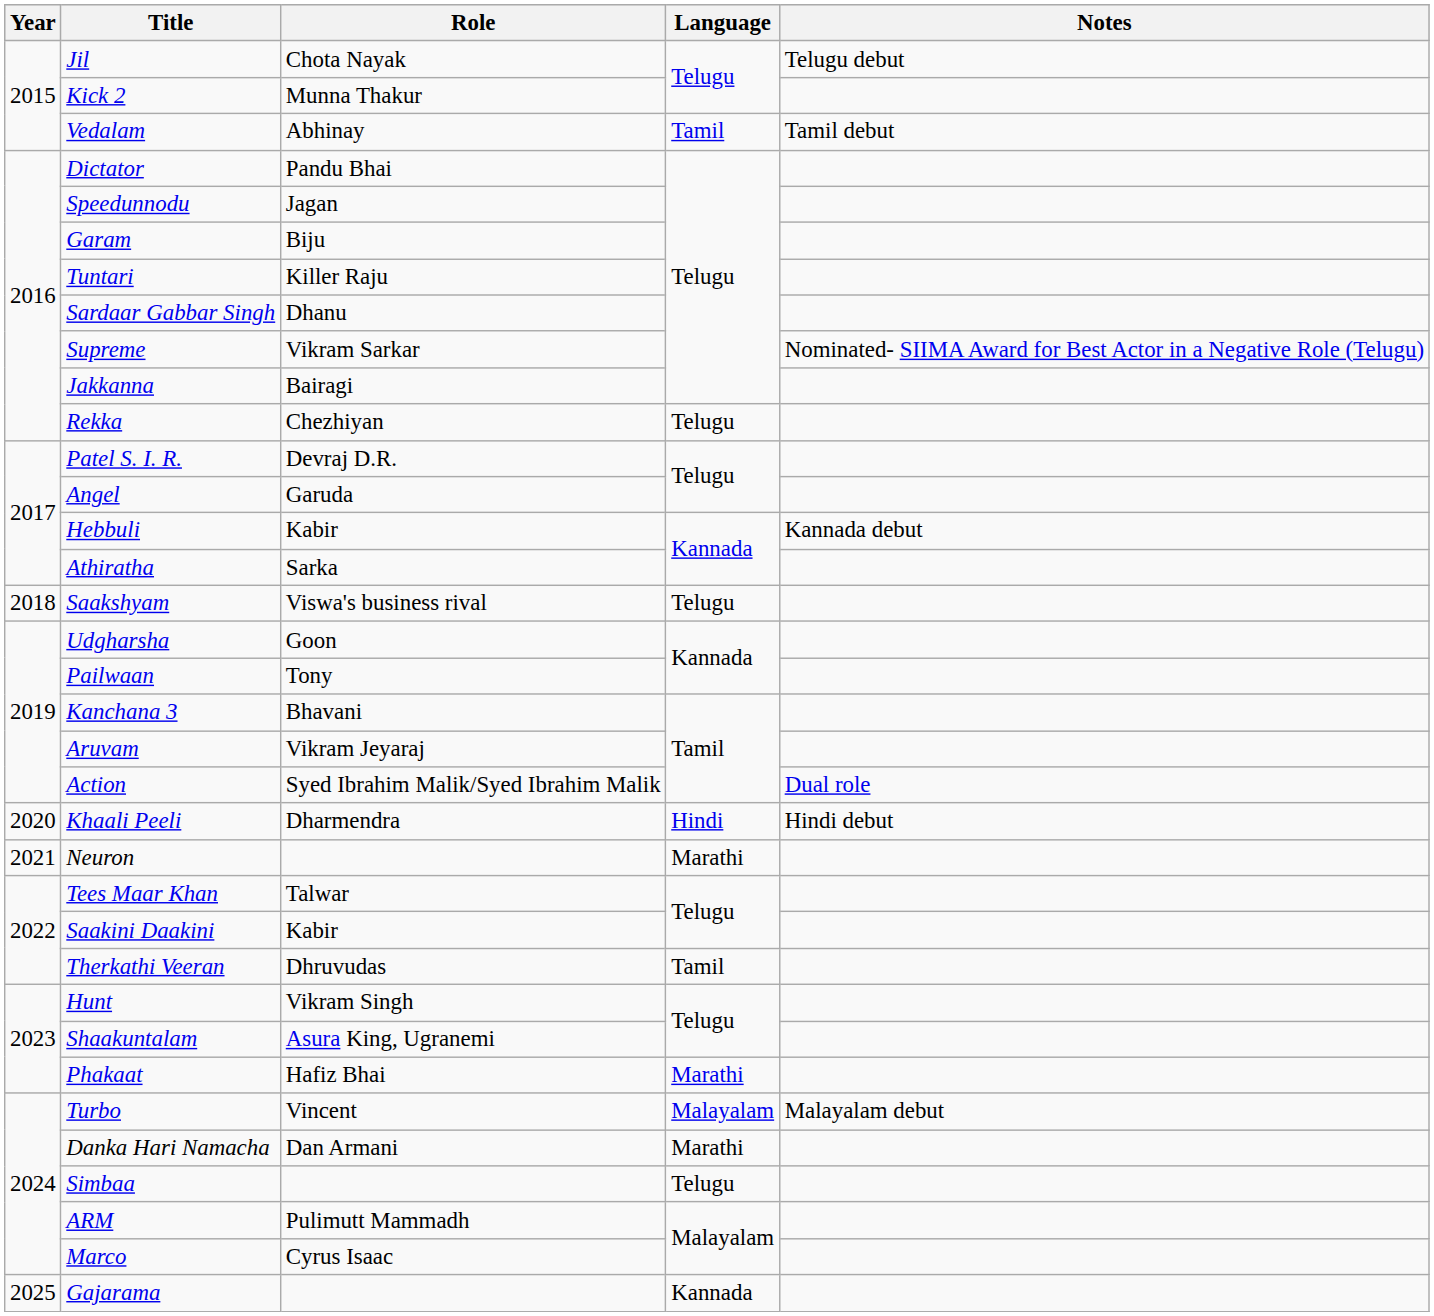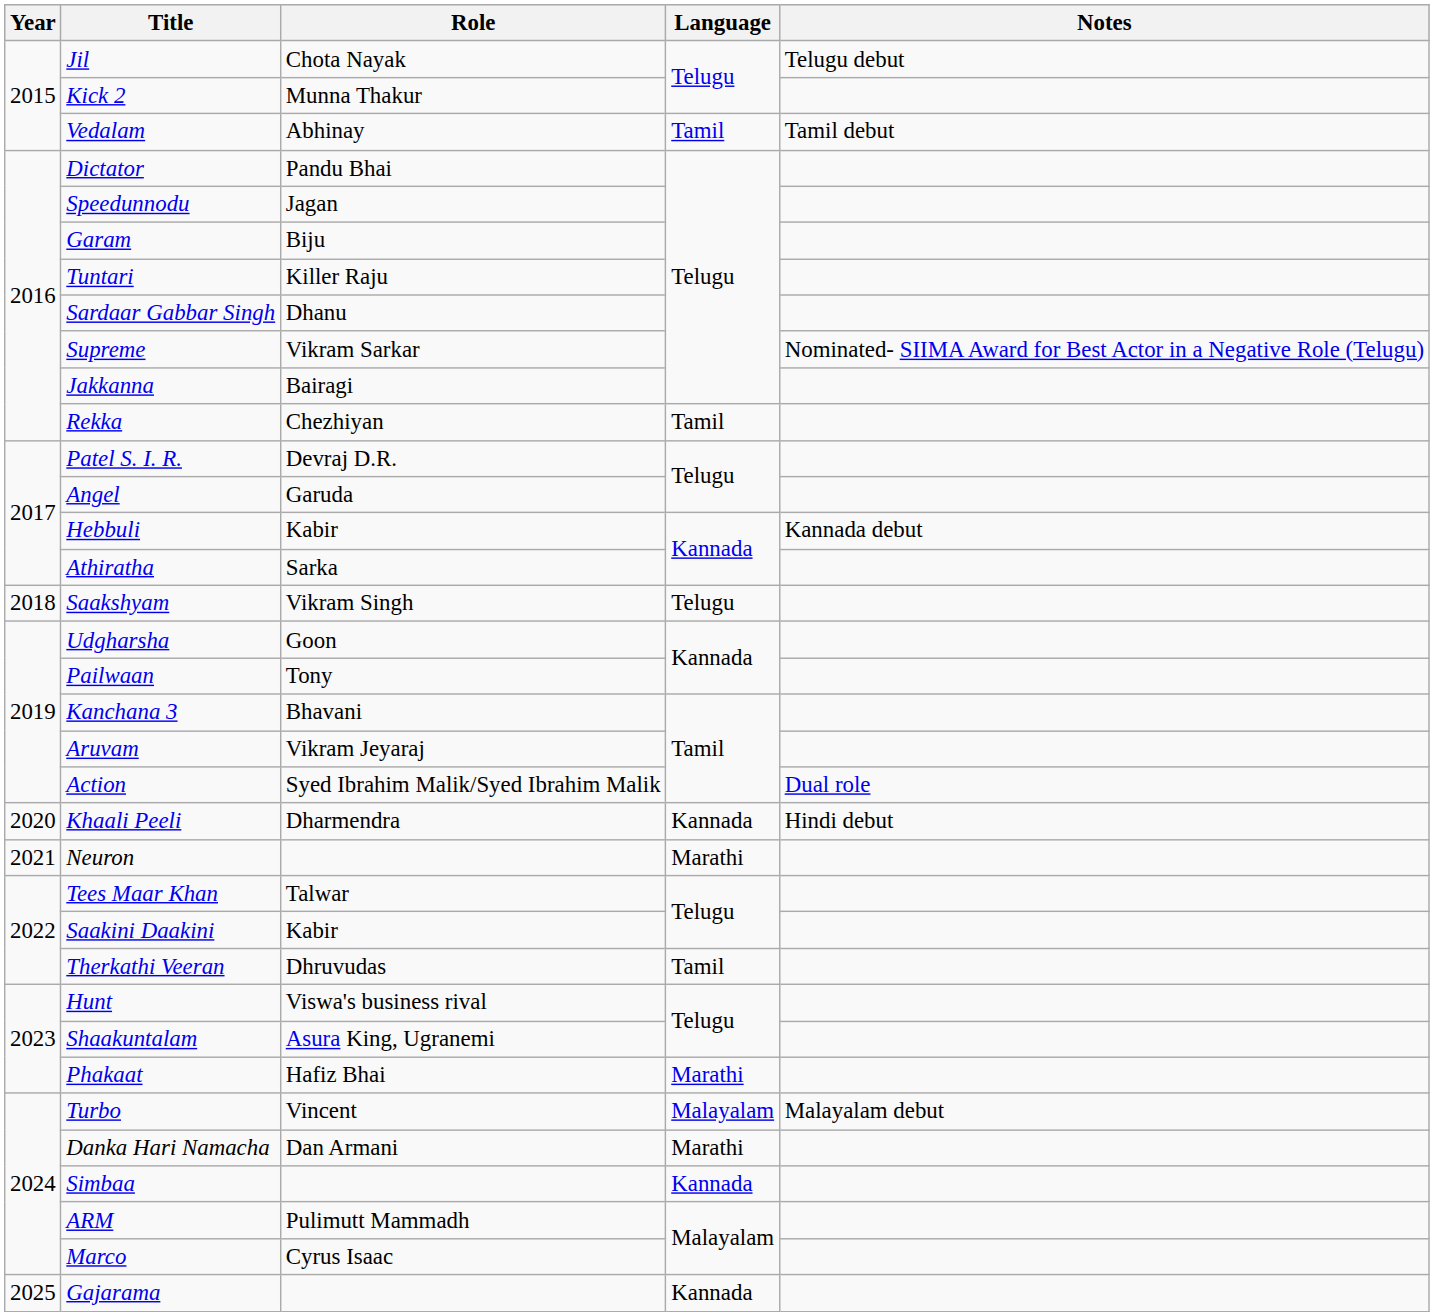Rekka | Language: Telugu -> Tamil
Saakshyam | Role: Viswa's business rival -> Vikram Singh
Khaali Peeli | Language: Hindi -> Kannada
Hunt | Role: Vikram Singh -> Viswa's business rival
Simbaa | Language: Telugu -> Kannada
